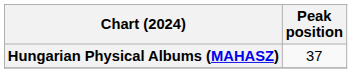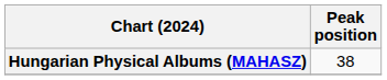Hungarian Physical Albums (MAHASZ) | Peak position: 37 -> 38
